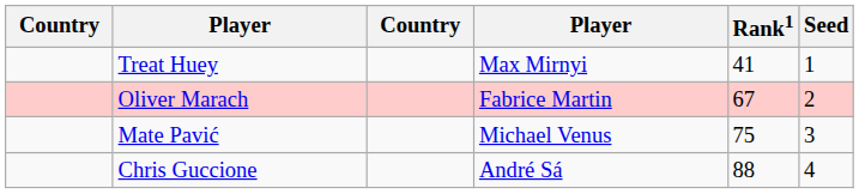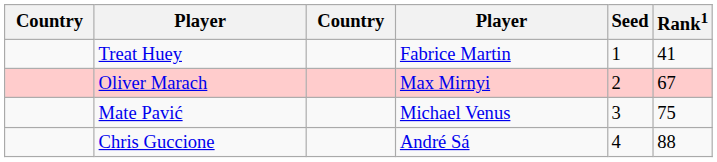columns swapped: Rank1 <-> Seed
Treat Huey | column 4: Max Mirnyi -> Fabrice Martin
Oliver Marach | column 4: Fabrice Martin -> Max Mirnyi
